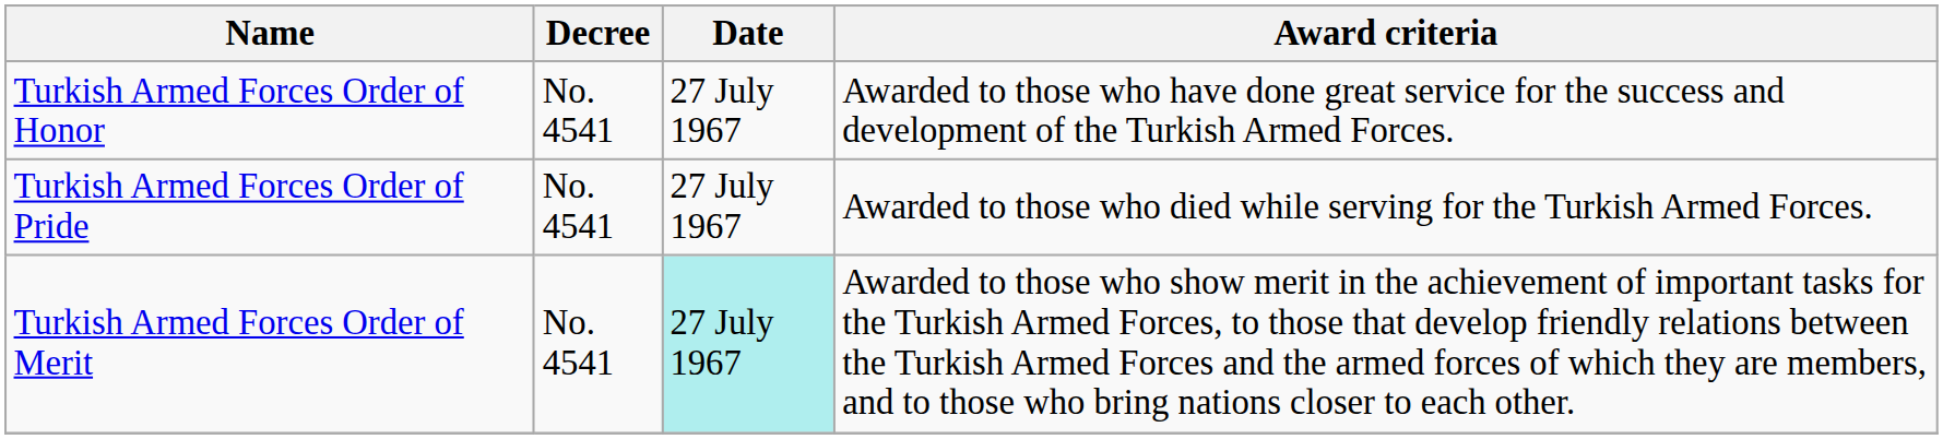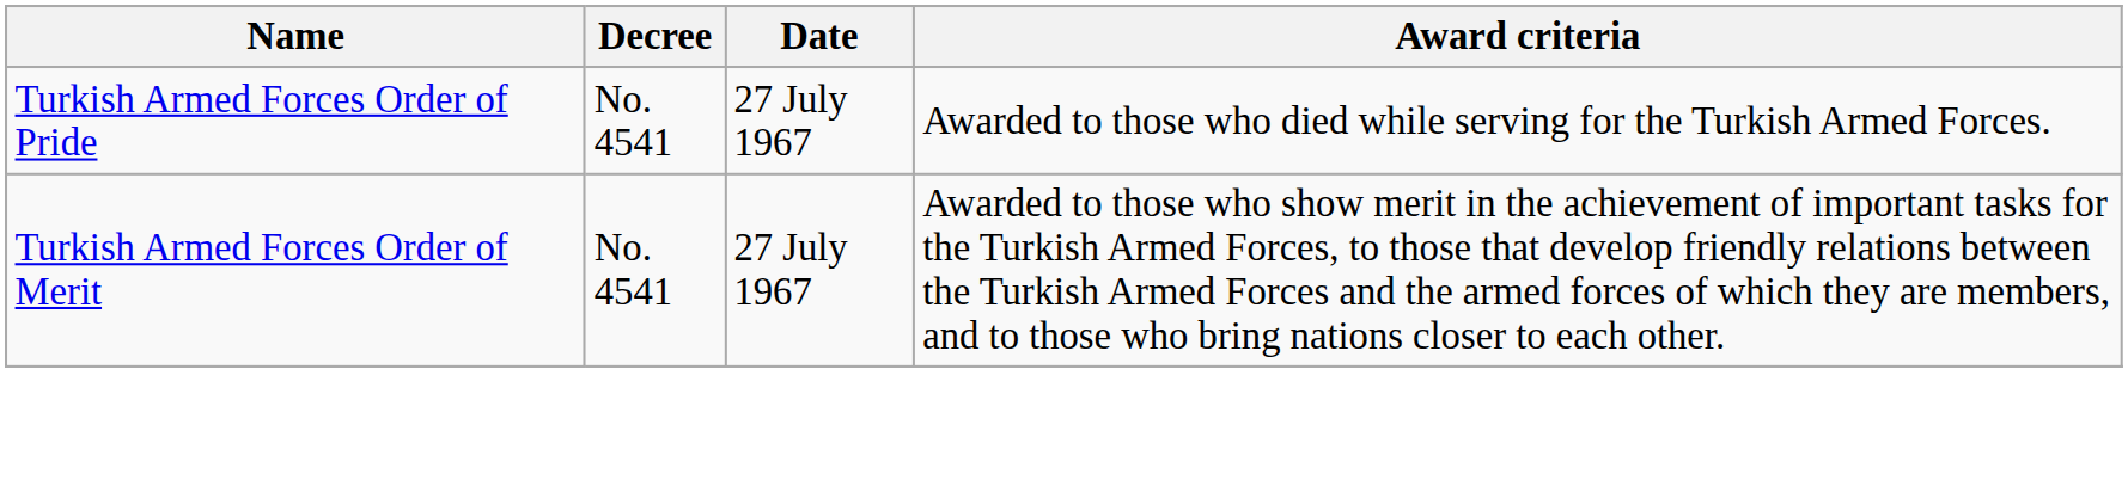- row: Turkish Armed Forces Order of Honor | No. 4541 | 27 July 1967 | Awarded to those who have done great service for the success and development of the Turkish Armed Forces.
Turkish Armed Forces Order of Merit | Date: paleturquoise background -> no background
